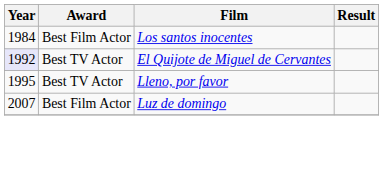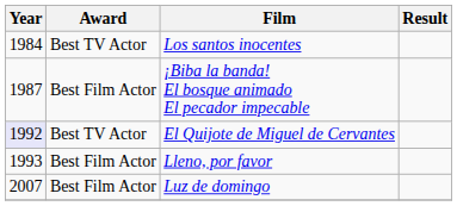Los santos inocentes | Award: Best Film Actor -> Best TV Actor
+ row: 1987 | Best Film Actor | ¡Biba la banda! El bosque animado El pecador impecable
Lleno, por favor | Year: 1995 -> 1993
Lleno, por favor | Award: Best TV Actor -> Best Film Actor
